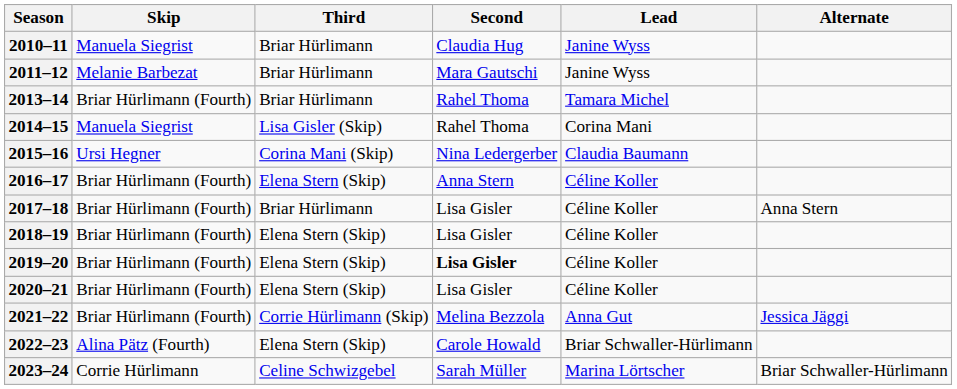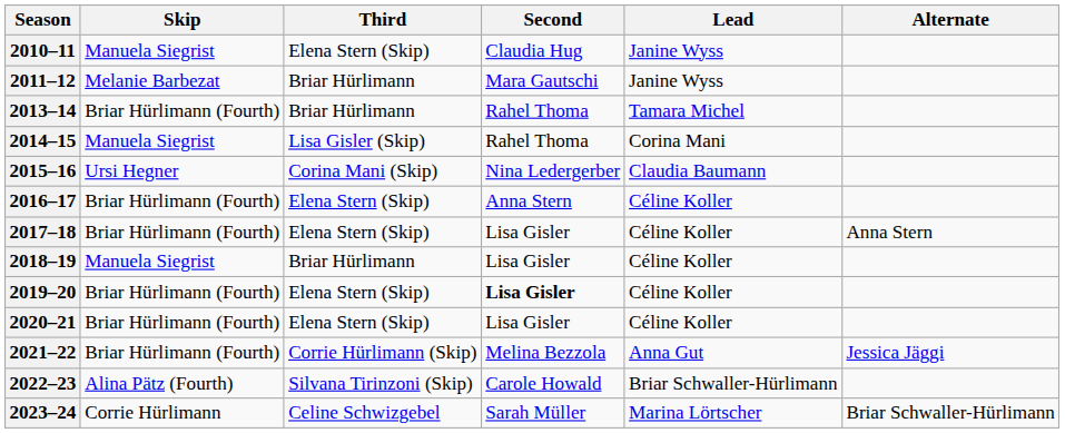2010–11 | Third: Briar Hürlimann -> Elena Stern (Skip)
2017–18 | Third: Briar Hürlimann -> Elena Stern (Skip)
2018–19 | Skip: Briar Hürlimann (Fourth) -> Manuela Siegrist
2018–19 | Third: Elena Stern (Skip) -> Briar Hürlimann
2022–23 | Third: Elena Stern (Skip) -> Silvana Tirinzoni (Skip)
